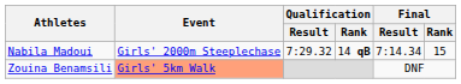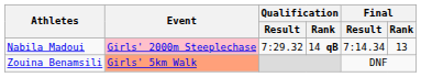Nabila Madoui | Event: no background -> pink background
Nabila Madoui | Final / Rank: 15 -> 13
